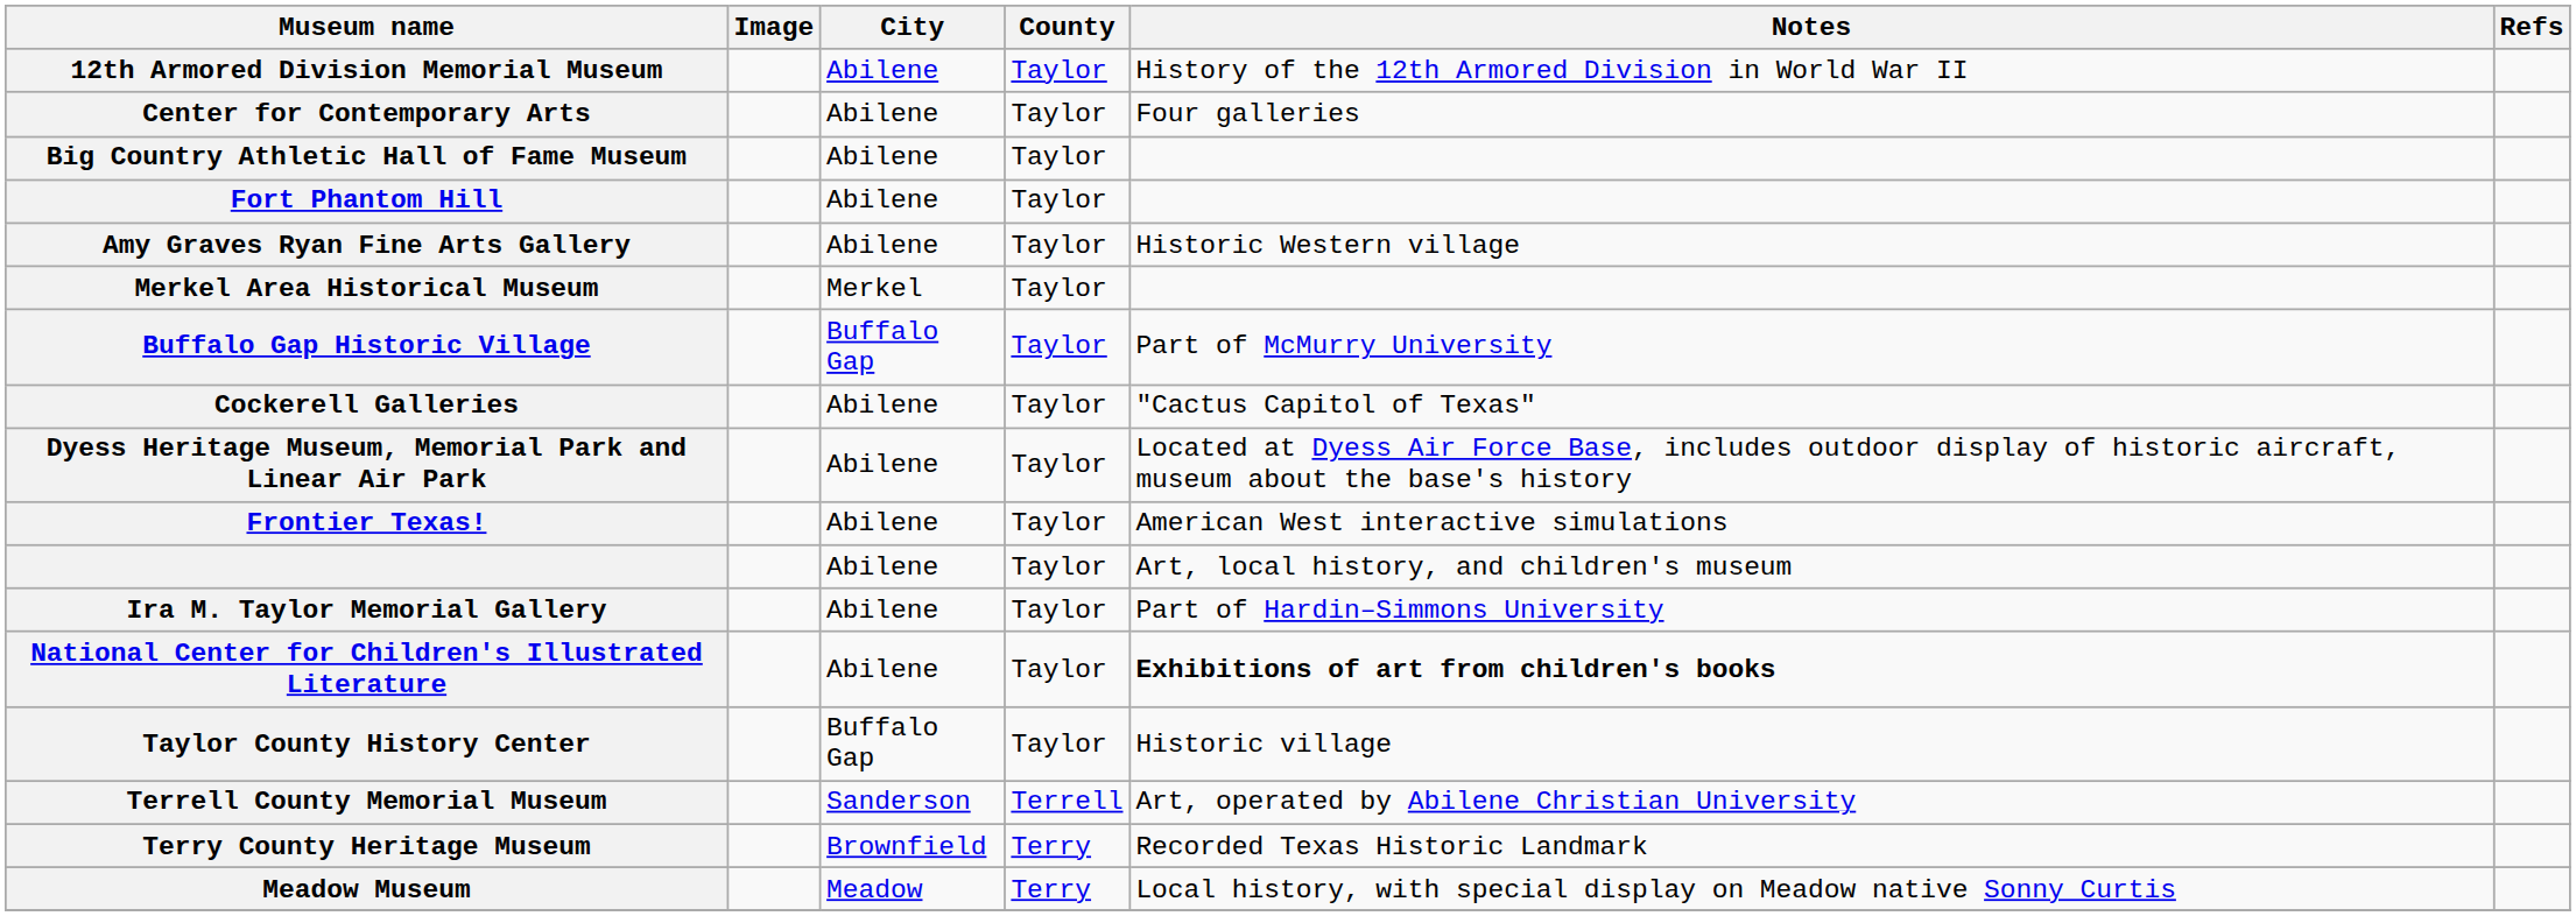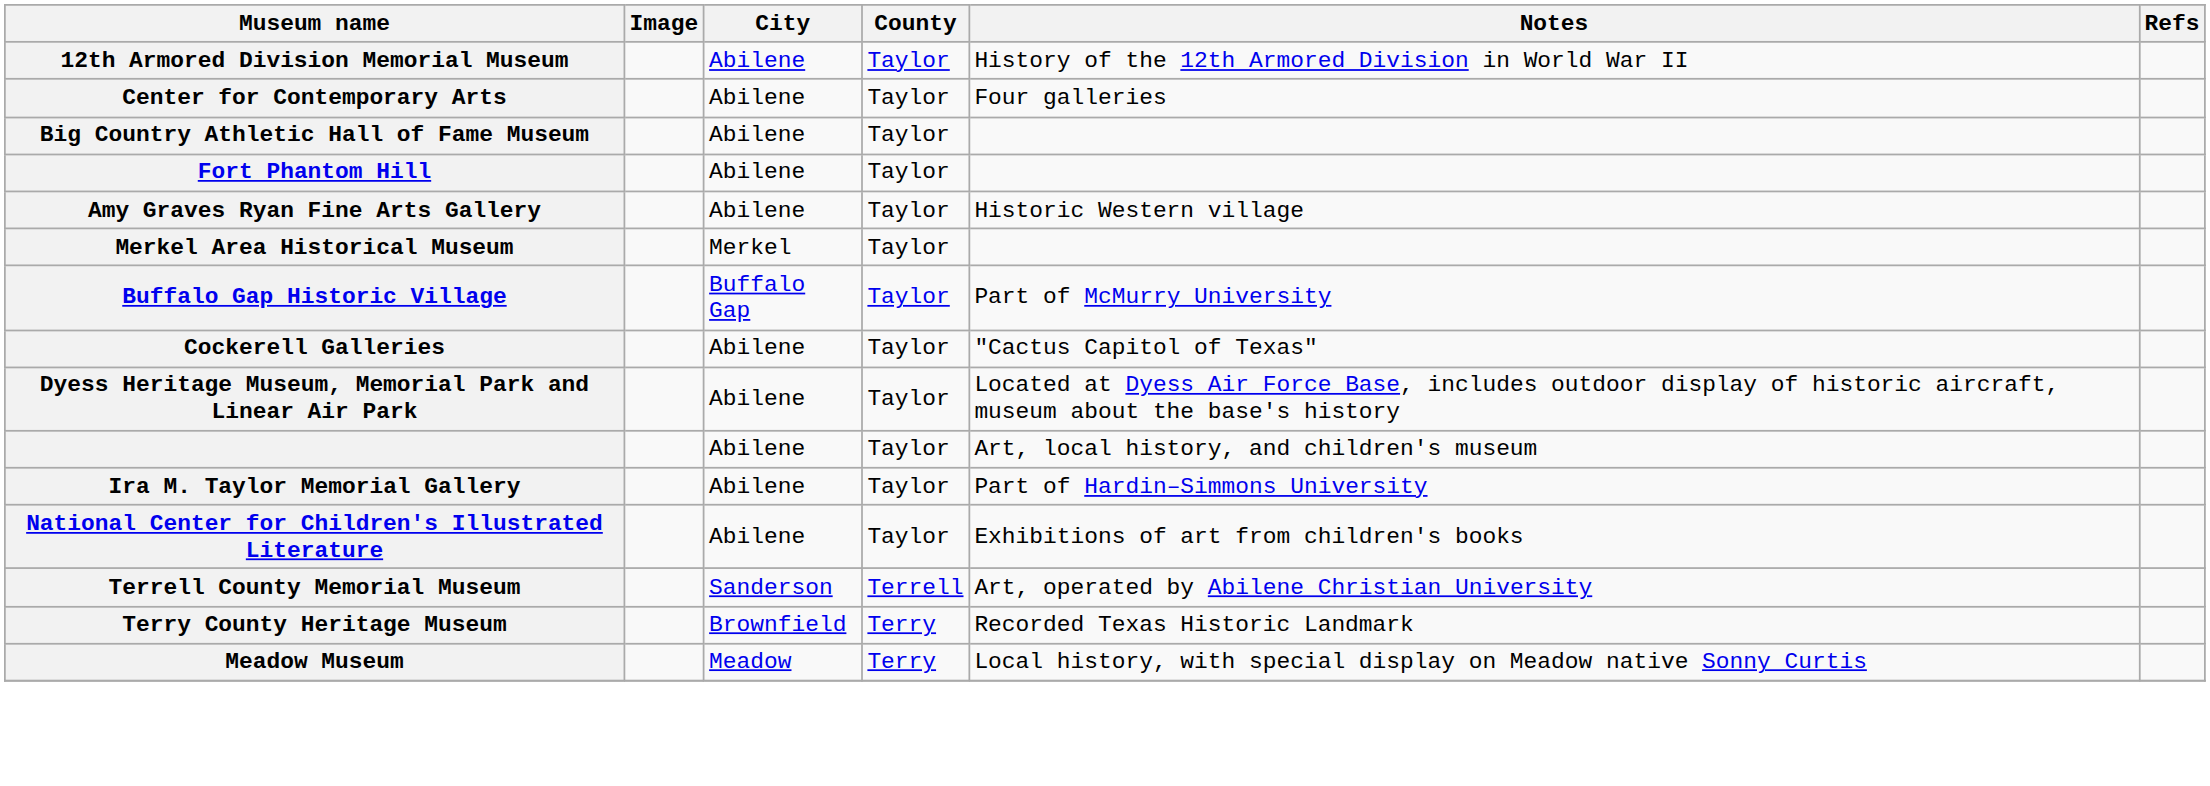- row: Frontier Texas! | Abilene | Taylor | American West interactive simulations
National Center for Children's Illustrated Literature | Notes: bold -> normal
- row: Taylor County History Center | Buffalo Gap | Taylor | Historic village
